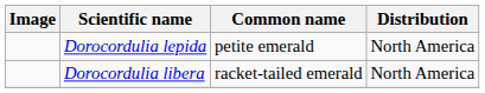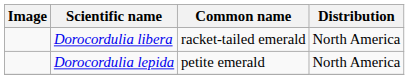rows swapped: Dorocordulia lepida <-> Dorocordulia libera
